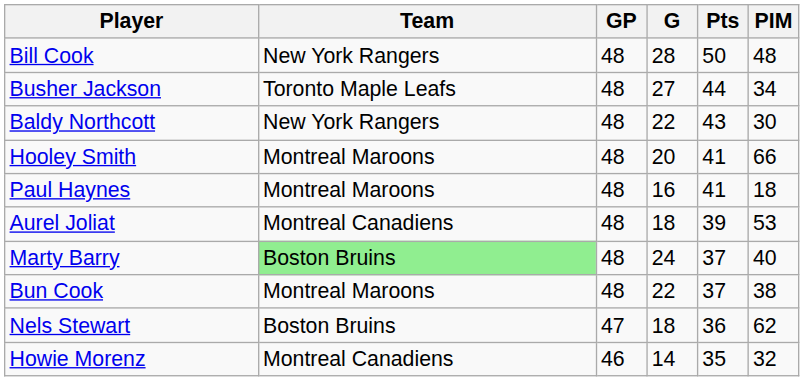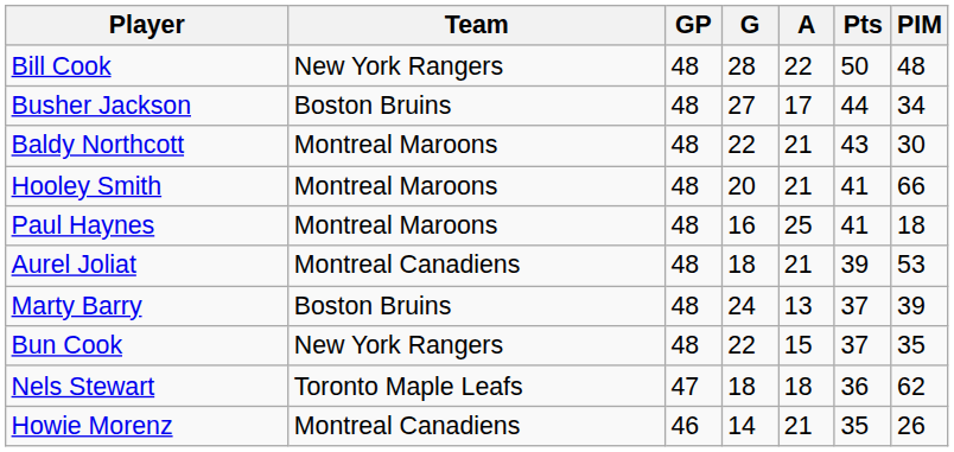+ column: A | 22 | 17 | 21 | 21 | 25 | 21 | 13 | 15 | 18 | 21
Busher Jackson | Team: Toronto Maple Leafs -> Boston Bruins
Baldy Northcott | Team: New York Rangers -> Montreal Maroons
Marty Barry | Team: lightgreen background -> no background
Marty Barry | PIM: 40 -> 39
Bun Cook | Team: Montreal Maroons -> New York Rangers
Bun Cook | PIM: 38 -> 35
Nels Stewart | Team: Boston Bruins -> Toronto Maple Leafs
Howie Morenz | PIM: 32 -> 26
